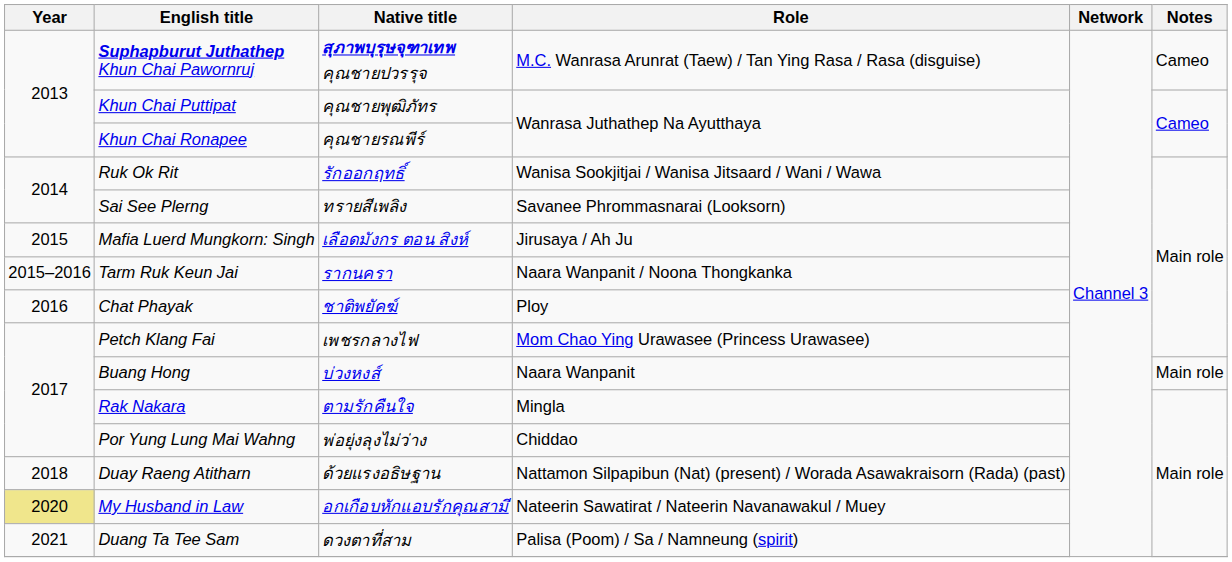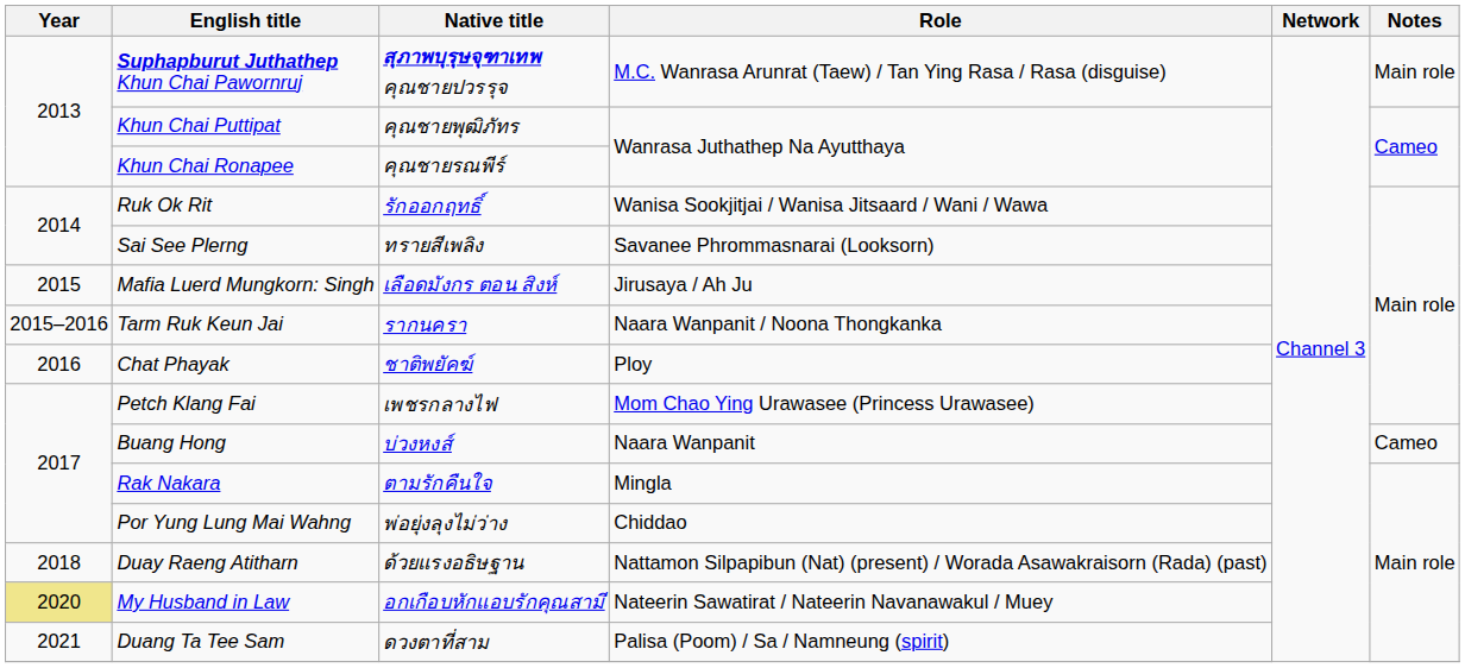Suphapburut Juthathep Khun Chai Pawornruj | Notes: Cameo -> Main role
Buang Hong | Notes: Main role -> Cameo
